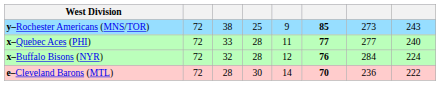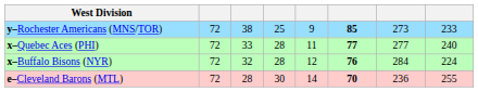y–Rochester Americans (MNS/TOR) | column 8: 243 -> 233
e–Cleveland Barons (MTL) | column 8: 222 -> 255
